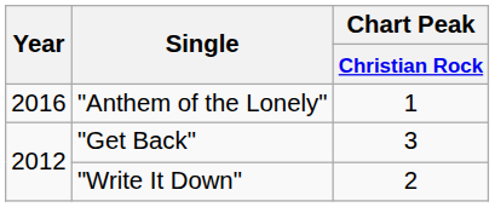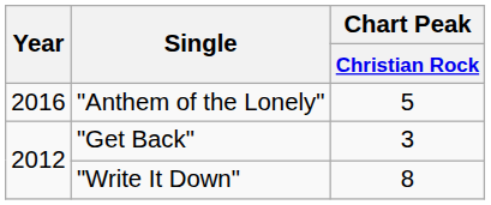"Anthem of the Lonely" | Chart Peak / Christian Rock: 1 -> 5
"Write It Down" | Chart Peak / Christian Rock: 2 -> 8
